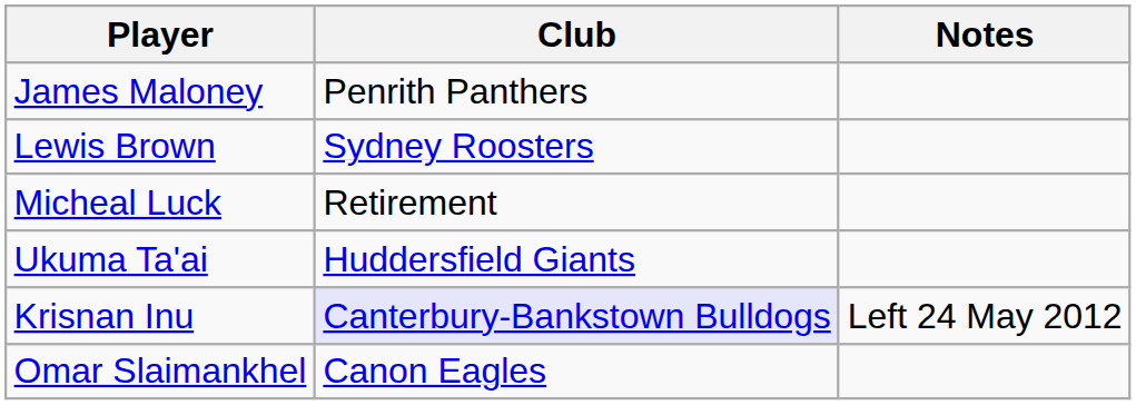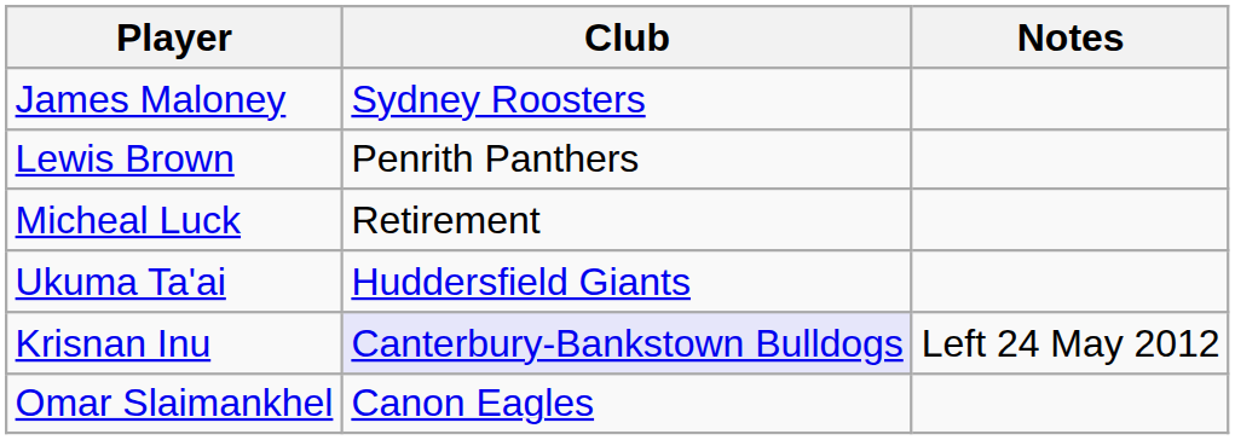James Maloney | Club: Penrith Panthers -> Sydney Roosters
Lewis Brown | Club: Sydney Roosters -> Penrith Panthers
